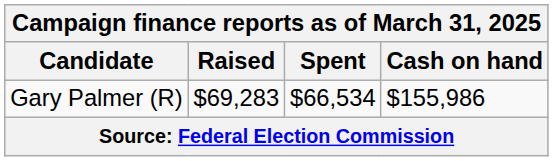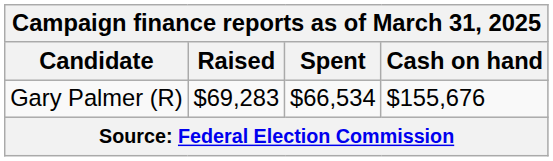Gary Palmer (R) | Cash on hand: $155,986 -> $155,676
